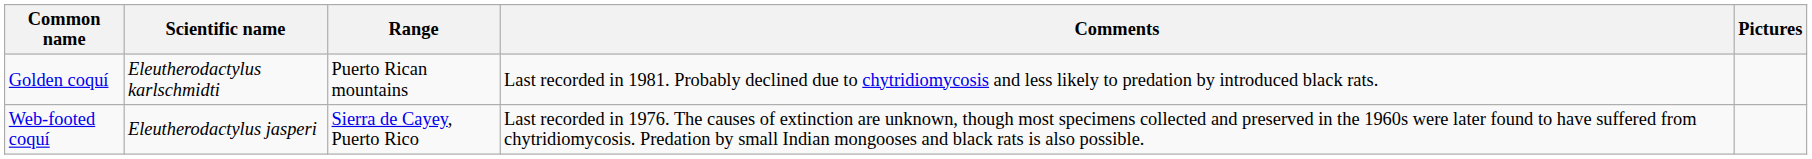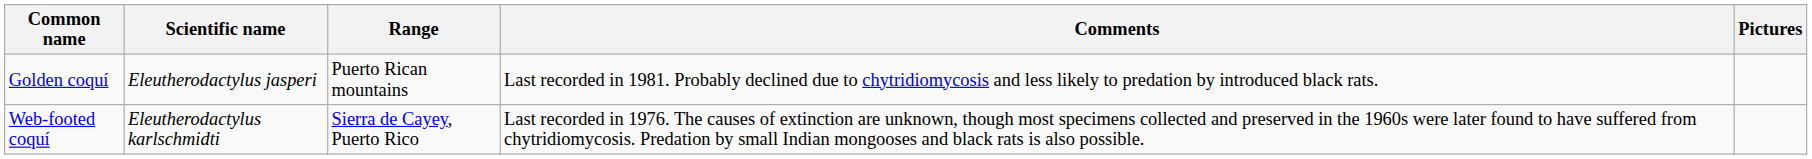Golden coquí | Scientific name: Eleutherodactylus karlschmidti -> Eleutherodactylus jasperi
Web-footed coquí | Scientific name: Eleutherodactylus jasperi -> Eleutherodactylus karlschmidti
